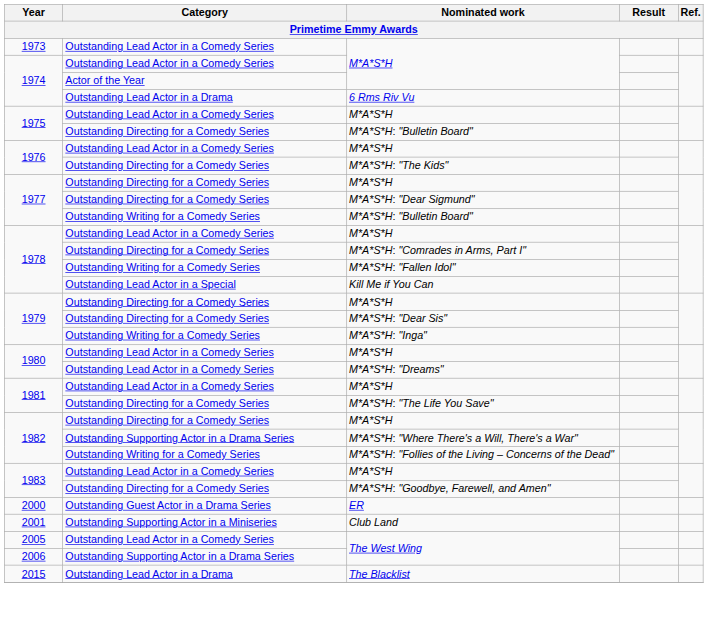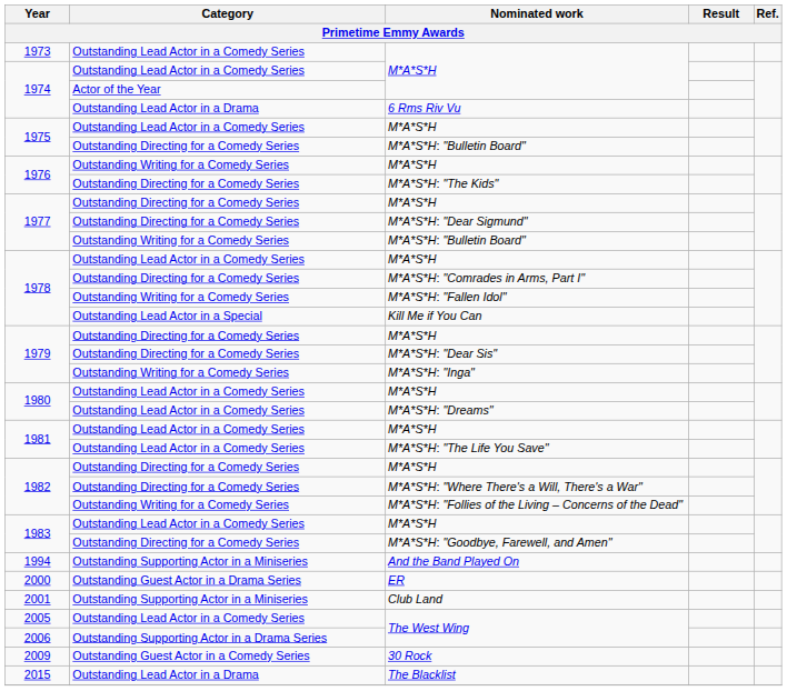1976 / M*A*S*H | Category: Outstanding Lead Actor in a Comedy Series -> Outstanding Writing for a Comedy Series
M*A*S*H: "The Life You Save" | Category: Outstanding Directing for a Comedy Series -> Outstanding Lead Actor in a Comedy Series
M*A*S*H: "Where There's a Will, There's a War" | Category: Outstanding Supporting Actor in a Drama Series -> Outstanding Directing for a Comedy Series
+ row: 1994 | Outstanding Supporting Actor in a Miniseries | And the Band Played On
+ row: 2009 | Outstanding Guest Actor in a Comedy Series | 30 Rock
